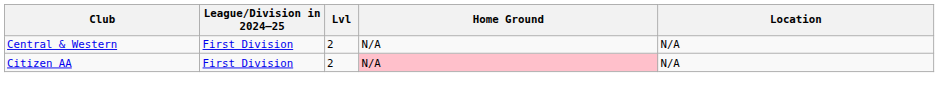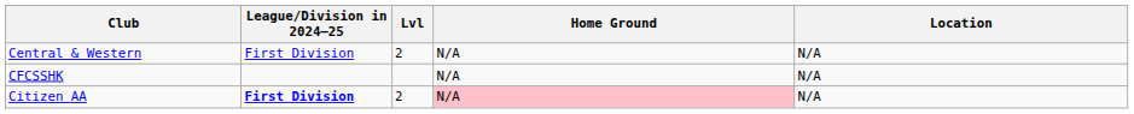+ row: CFCSSHK | N/A | N/A
Citizen AA | League/Division in 2024–25: normal -> bold
